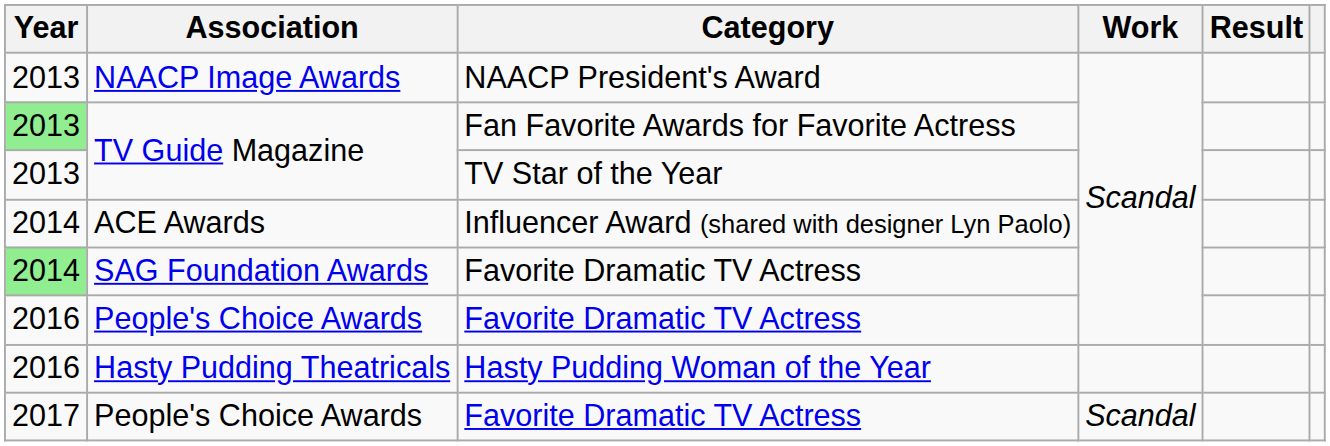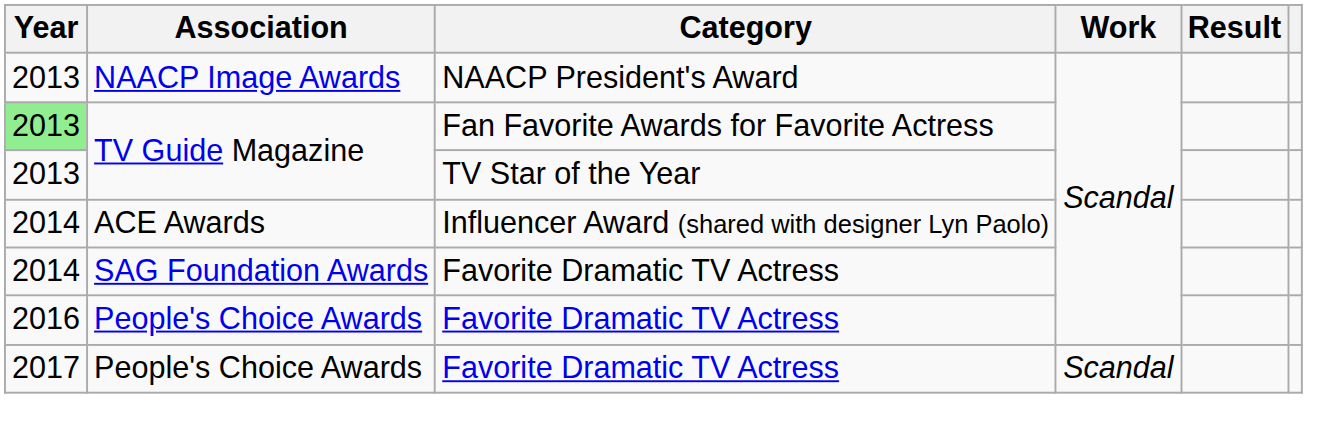SAG Foundation Awards | Year: lightgreen background -> no background
- row: 2016 | Hasty Pudding Theatricals | Hasty Pudding Woman of the Year
